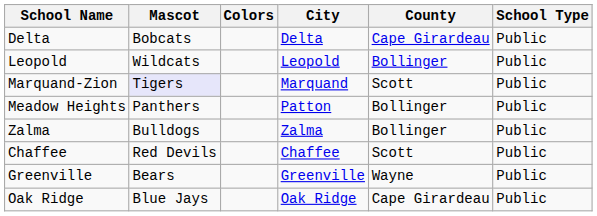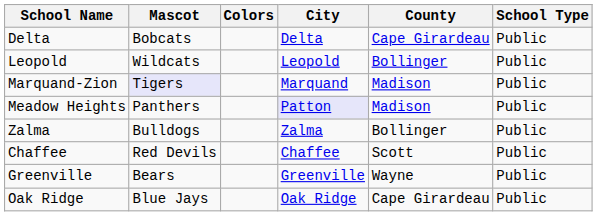Marquand-Zion | County: Scott -> Madison
Meadow Heights | City: no background -> lavender background
Meadow Heights | County: Bollinger -> Madison
